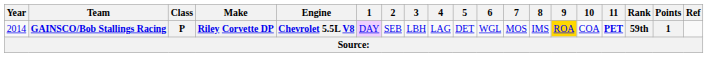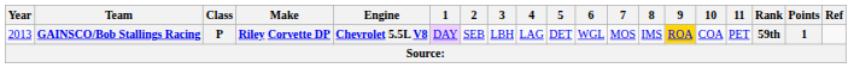GAINSCO/Bob Stallings Racing | Year: 2014 -> 2013
GAINSCO/Bob Stallings Racing | 11: bold -> normal
